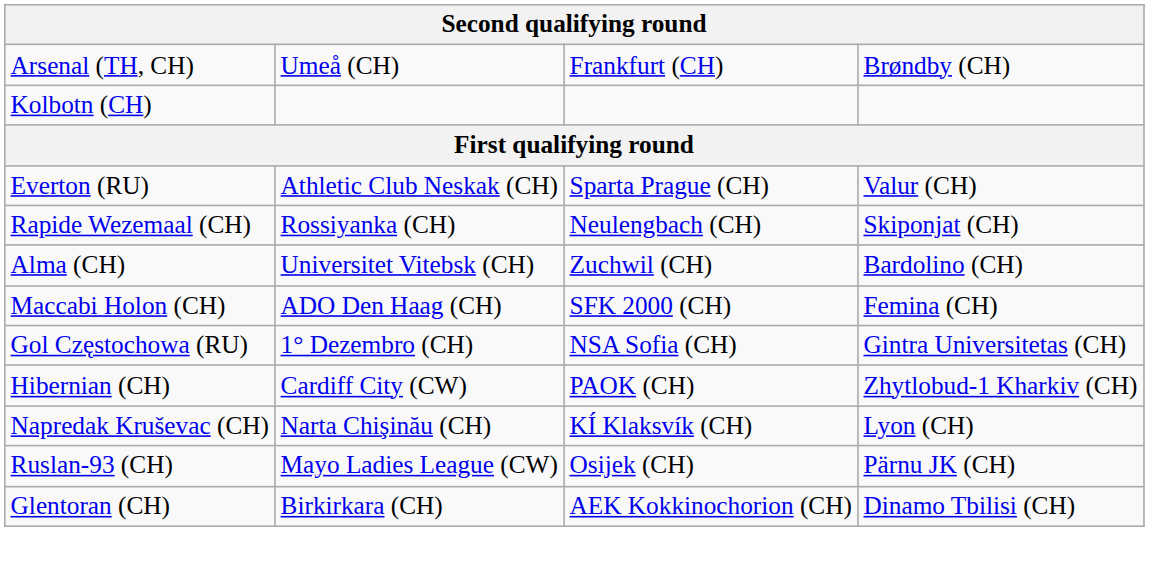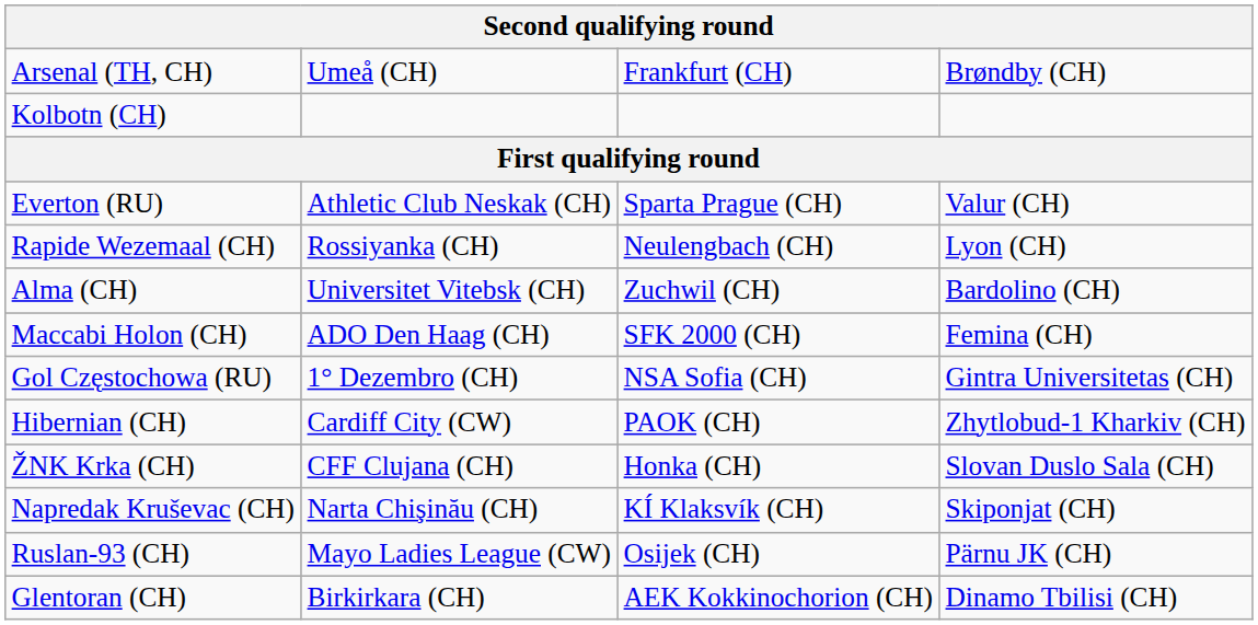Rapide Wezemaal (CH) | column 4: Skiponjat (CH) -> Lyon (CH)
+ row: ŽNK Krka (CH) | CFF Clujana (CH) | Honka (CH) | Slovan Duslo Sala (CH)
Napredak Kruševac (CH) | column 4: Lyon (CH) -> Skiponjat (CH)
